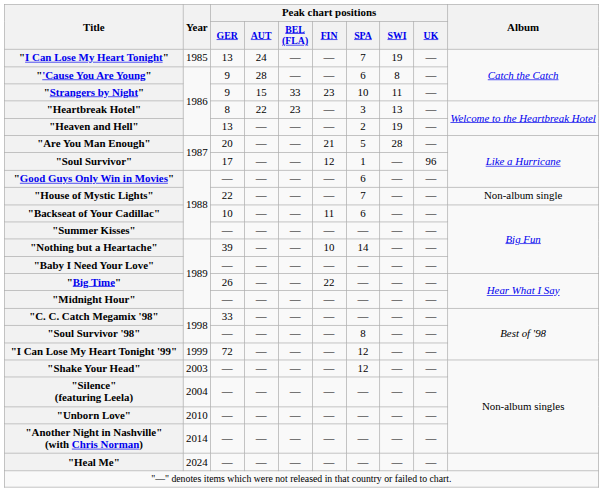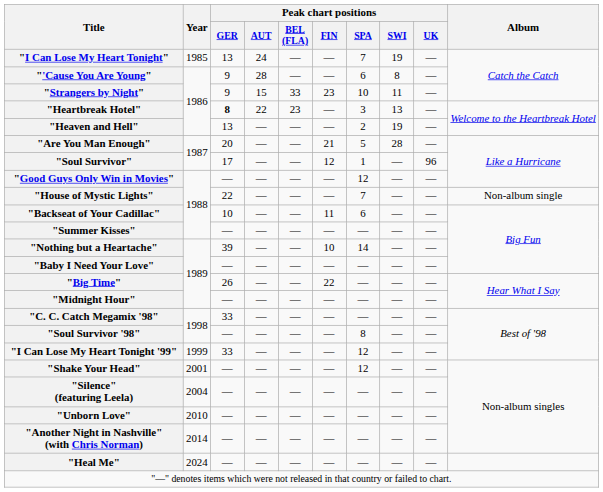"Heartbreak Hotel" | Peak chart positions / GER: normal -> bold
"Good Guys Only Win in Movies" | Peak chart positions / SPA: 6 -> 12
"I Can Lose My Heart Tonight '99" | Peak chart positions / GER: 72 -> 33
"Shake Your Head" | Year: 2003 -> 2001
